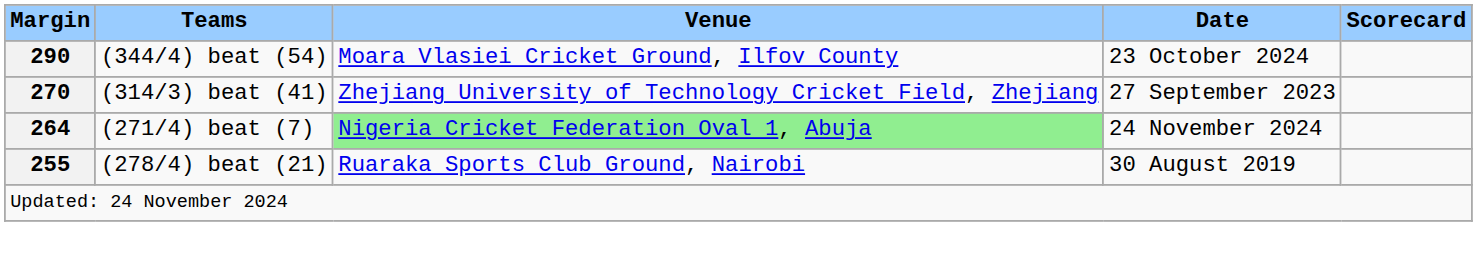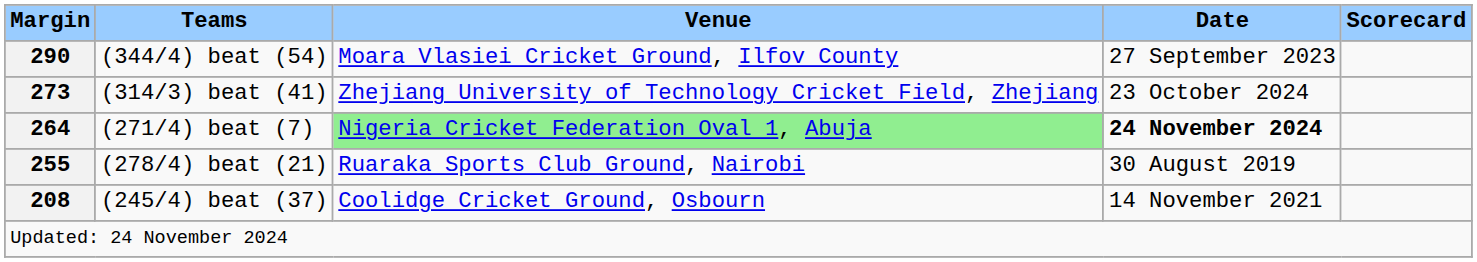(344/4) beat (54) | Date: 23 October 2024 -> 27 September 2023
(314/3) beat (41) | Margin: 270 -> 273
(314/3) beat (41) | Date: 27 September 2023 -> 23 October 2024
(271/4) beat (7) | Date: normal -> bold
+ row: 208 | (245/4) beat (37) | Coolidge Cricket Ground, Osbourn | 14 November 2021
